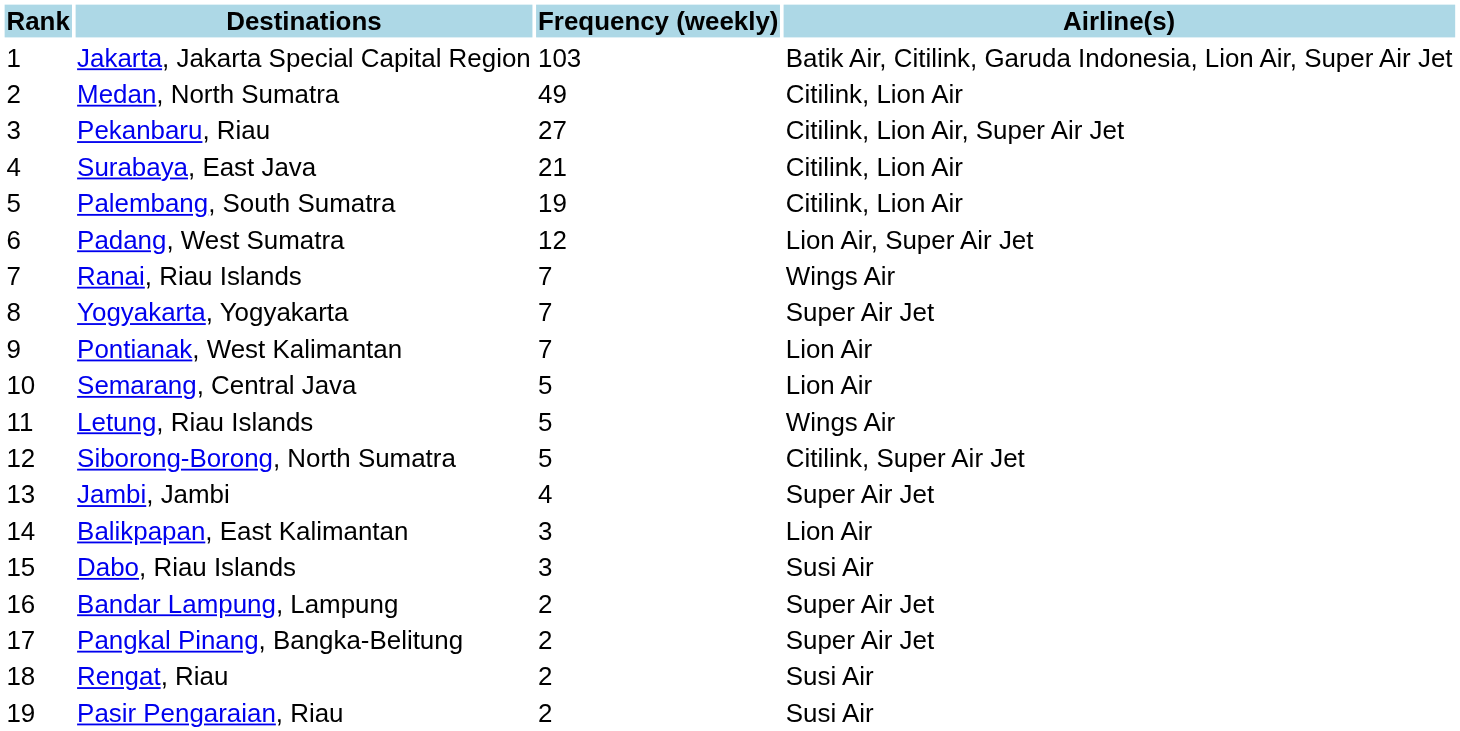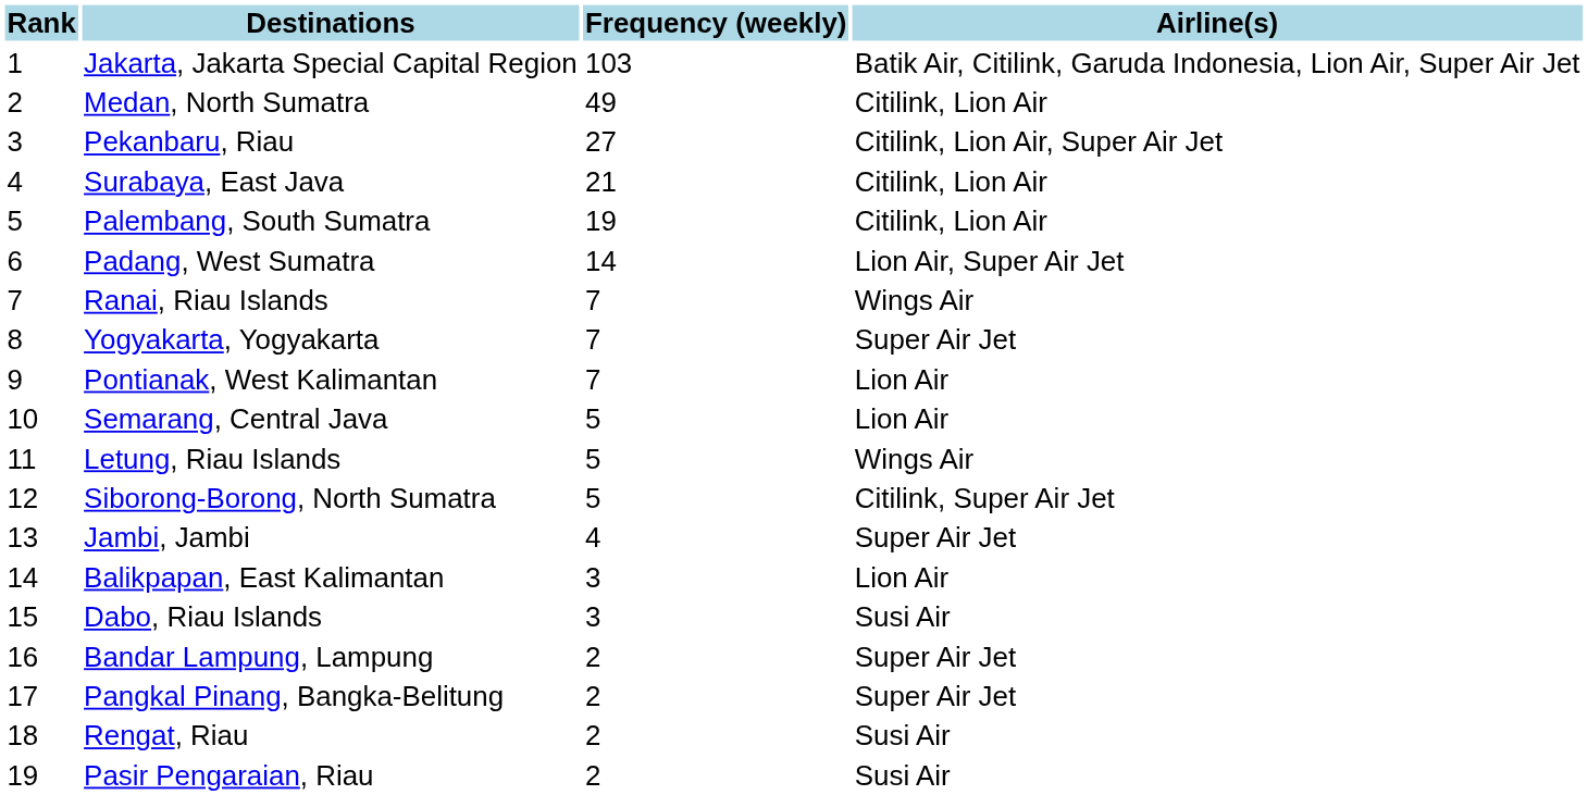Padang, West Sumatra | Frequency (weekly): 12 -> 14
